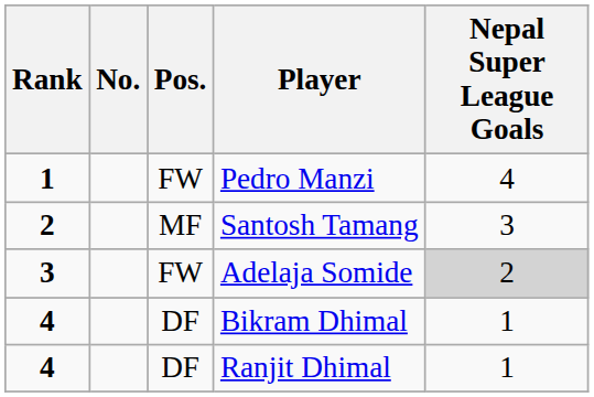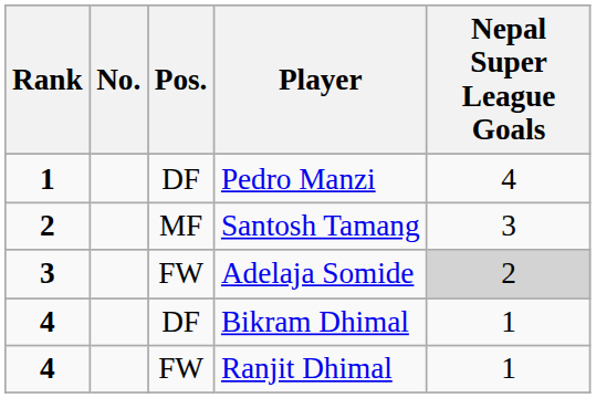Pedro Manzi | Pos.: FW -> DF
Ranjit Dhimal | Pos.: DF -> FW
